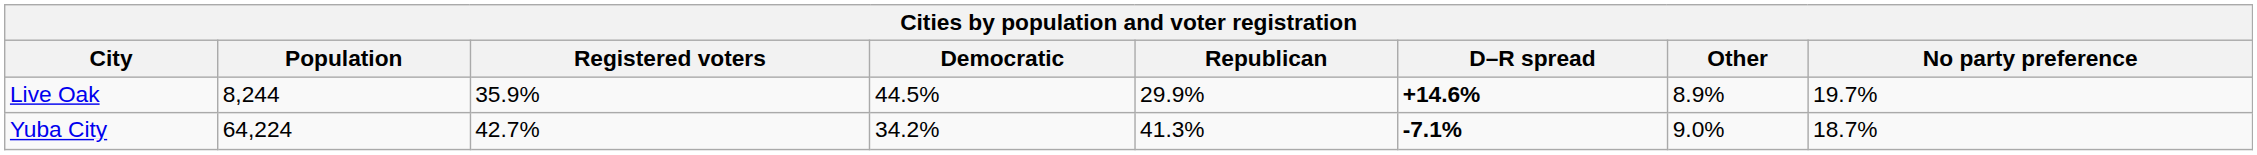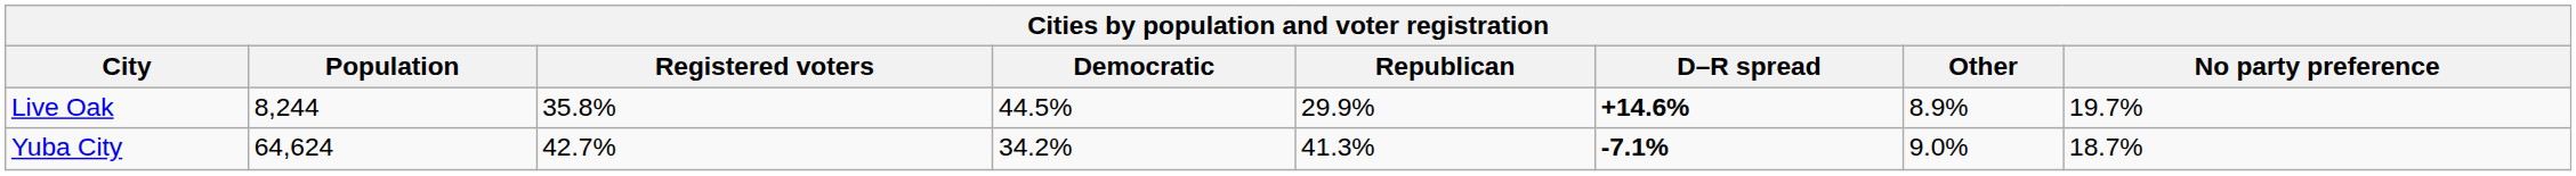Live Oak | Registered voters: 35.9% -> 35.8%
Yuba City | Population: 64,224 -> 64,624
